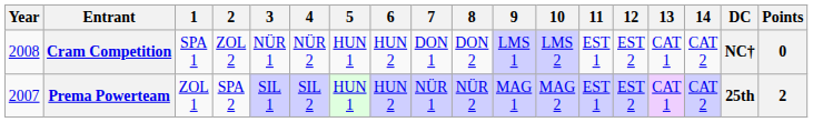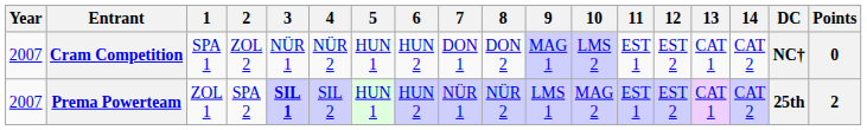Cram Competition | Year: 2008 -> 2007
Cram Competition | 9: LMS 1 -> MAG 1
Prema Powerteam | 3: normal -> bold
Prema Powerteam | 9: MAG 1 -> LMS 1
